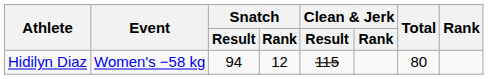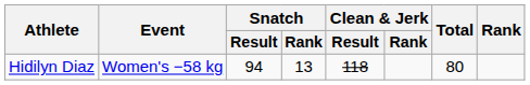Hidilyn Diaz | Snatch / Rank: 12 -> 13
Hidilyn Diaz | Clean & Jerk / Result: 115 -> 118
